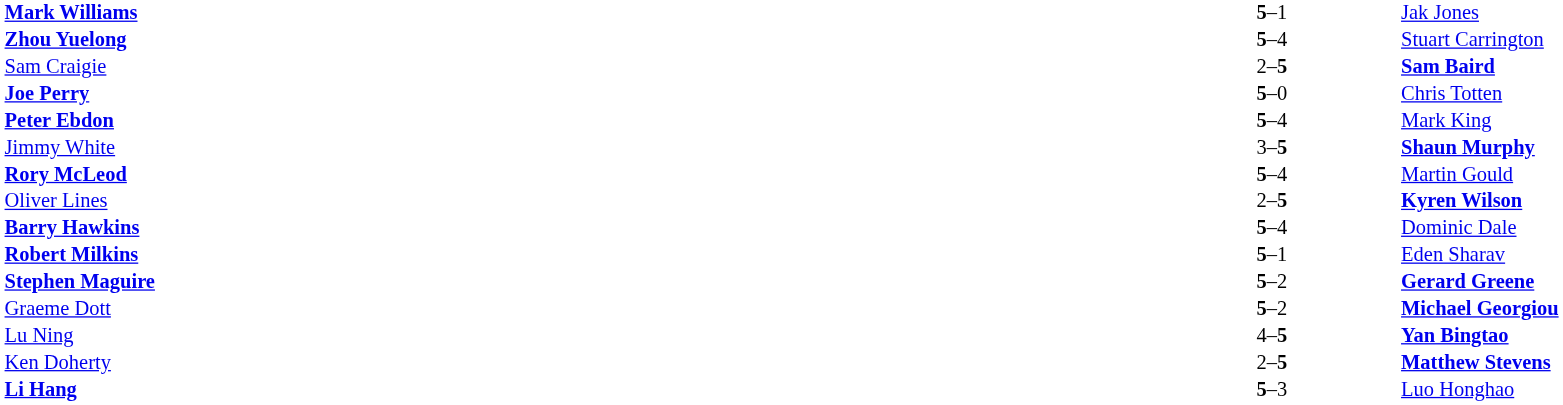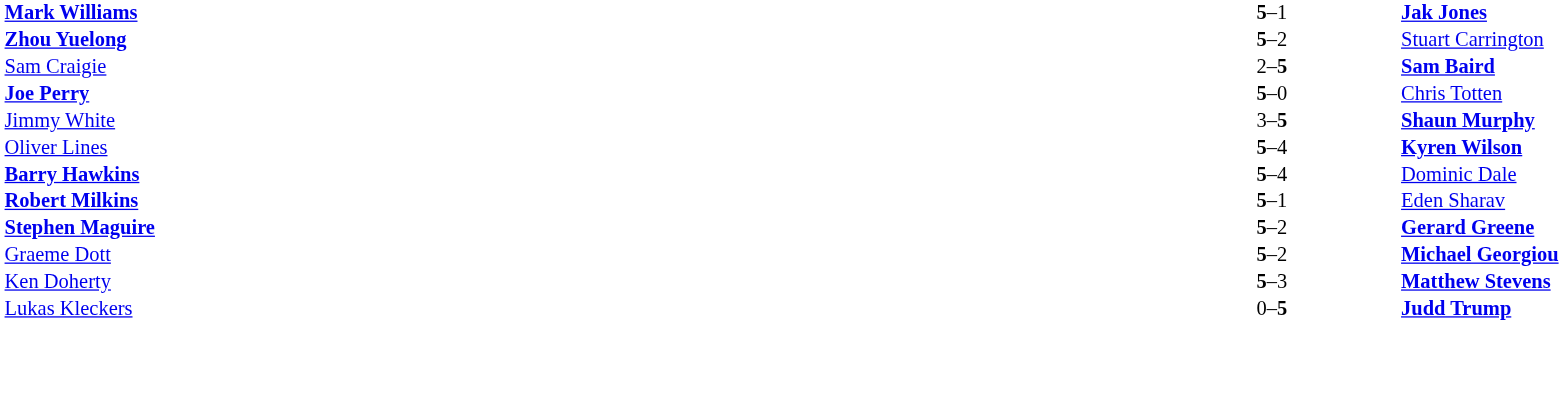Mark Williams | column 3: normal -> bold
Zhou Yuelong | column 2: 5–4 -> 5–2
- row: Peter Ebdon | 5–4 | Mark King
- row: Rory McLeod | 5–4 | Martin Gould
Oliver Lines | column 2: 2–5 -> 5–4
- row: Lu Ning | 4–5 | Yan Bingtao
Ken Doherty | column 2: 2–5 -> 5–3
- row: Li Hang | 5–3 | Luo Honghao
+ row: Lukas Kleckers | 0–5 | Judd Trump
